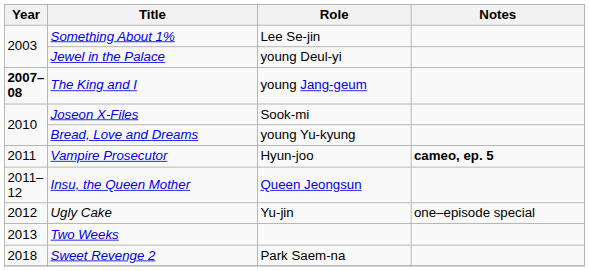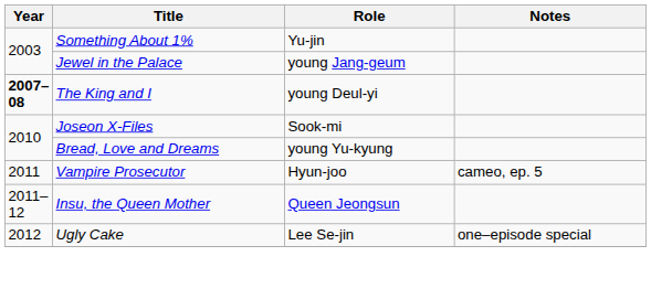Something About 1% | Role: Lee Se-jin -> Yu-jin
Jewel in the Palace | Role: young Deul-yi -> young Jang-geum
The King and I | Role: young Jang-geum -> young Deul-yi
Vampire Prosecutor | Notes: bold -> normal
Ugly Cake | Role: Yu-jin -> Lee Se-jin
- row: 2013 | Two Weeks
- row: 2018 | Sweet Revenge 2 | Park Saem-na
